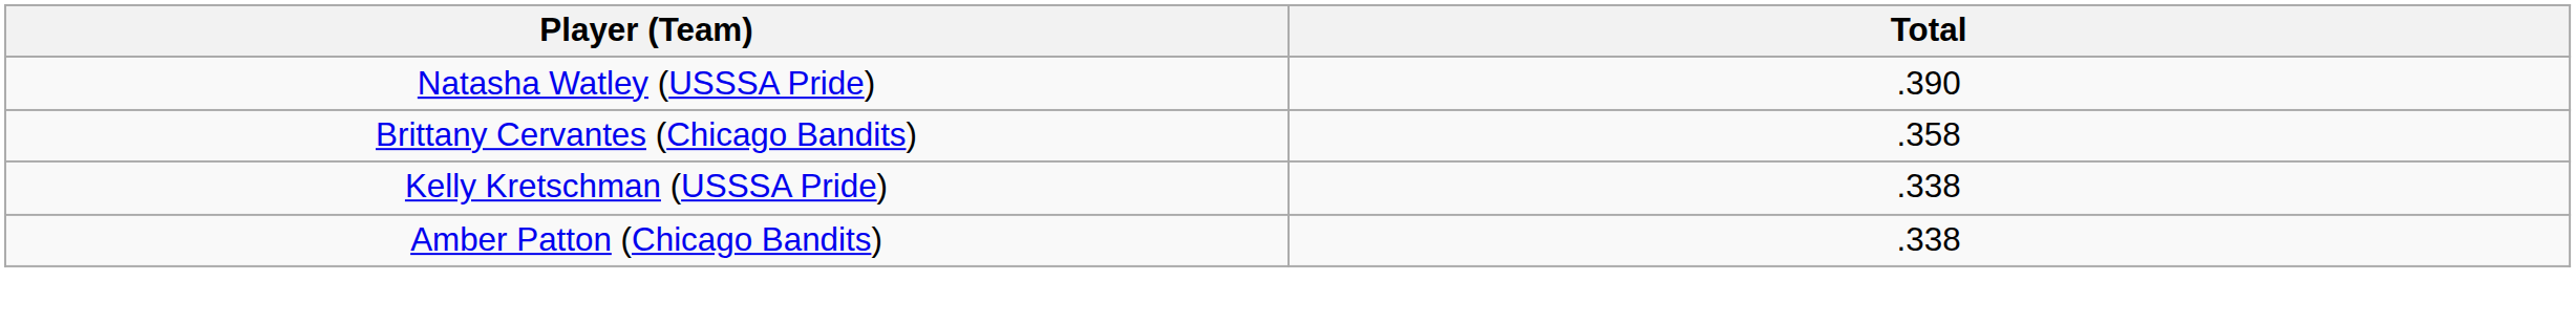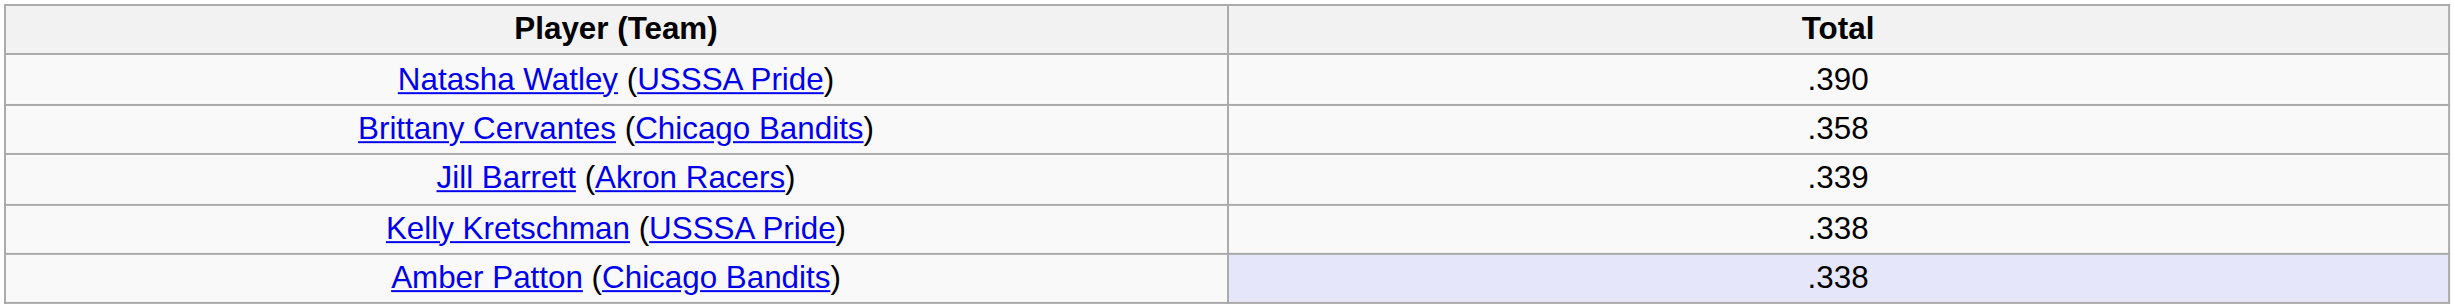+ row: Jill Barrett (Akron Racers) | .339
Amber Patton (Chicago Bandits) | Total: no background -> lavender background
